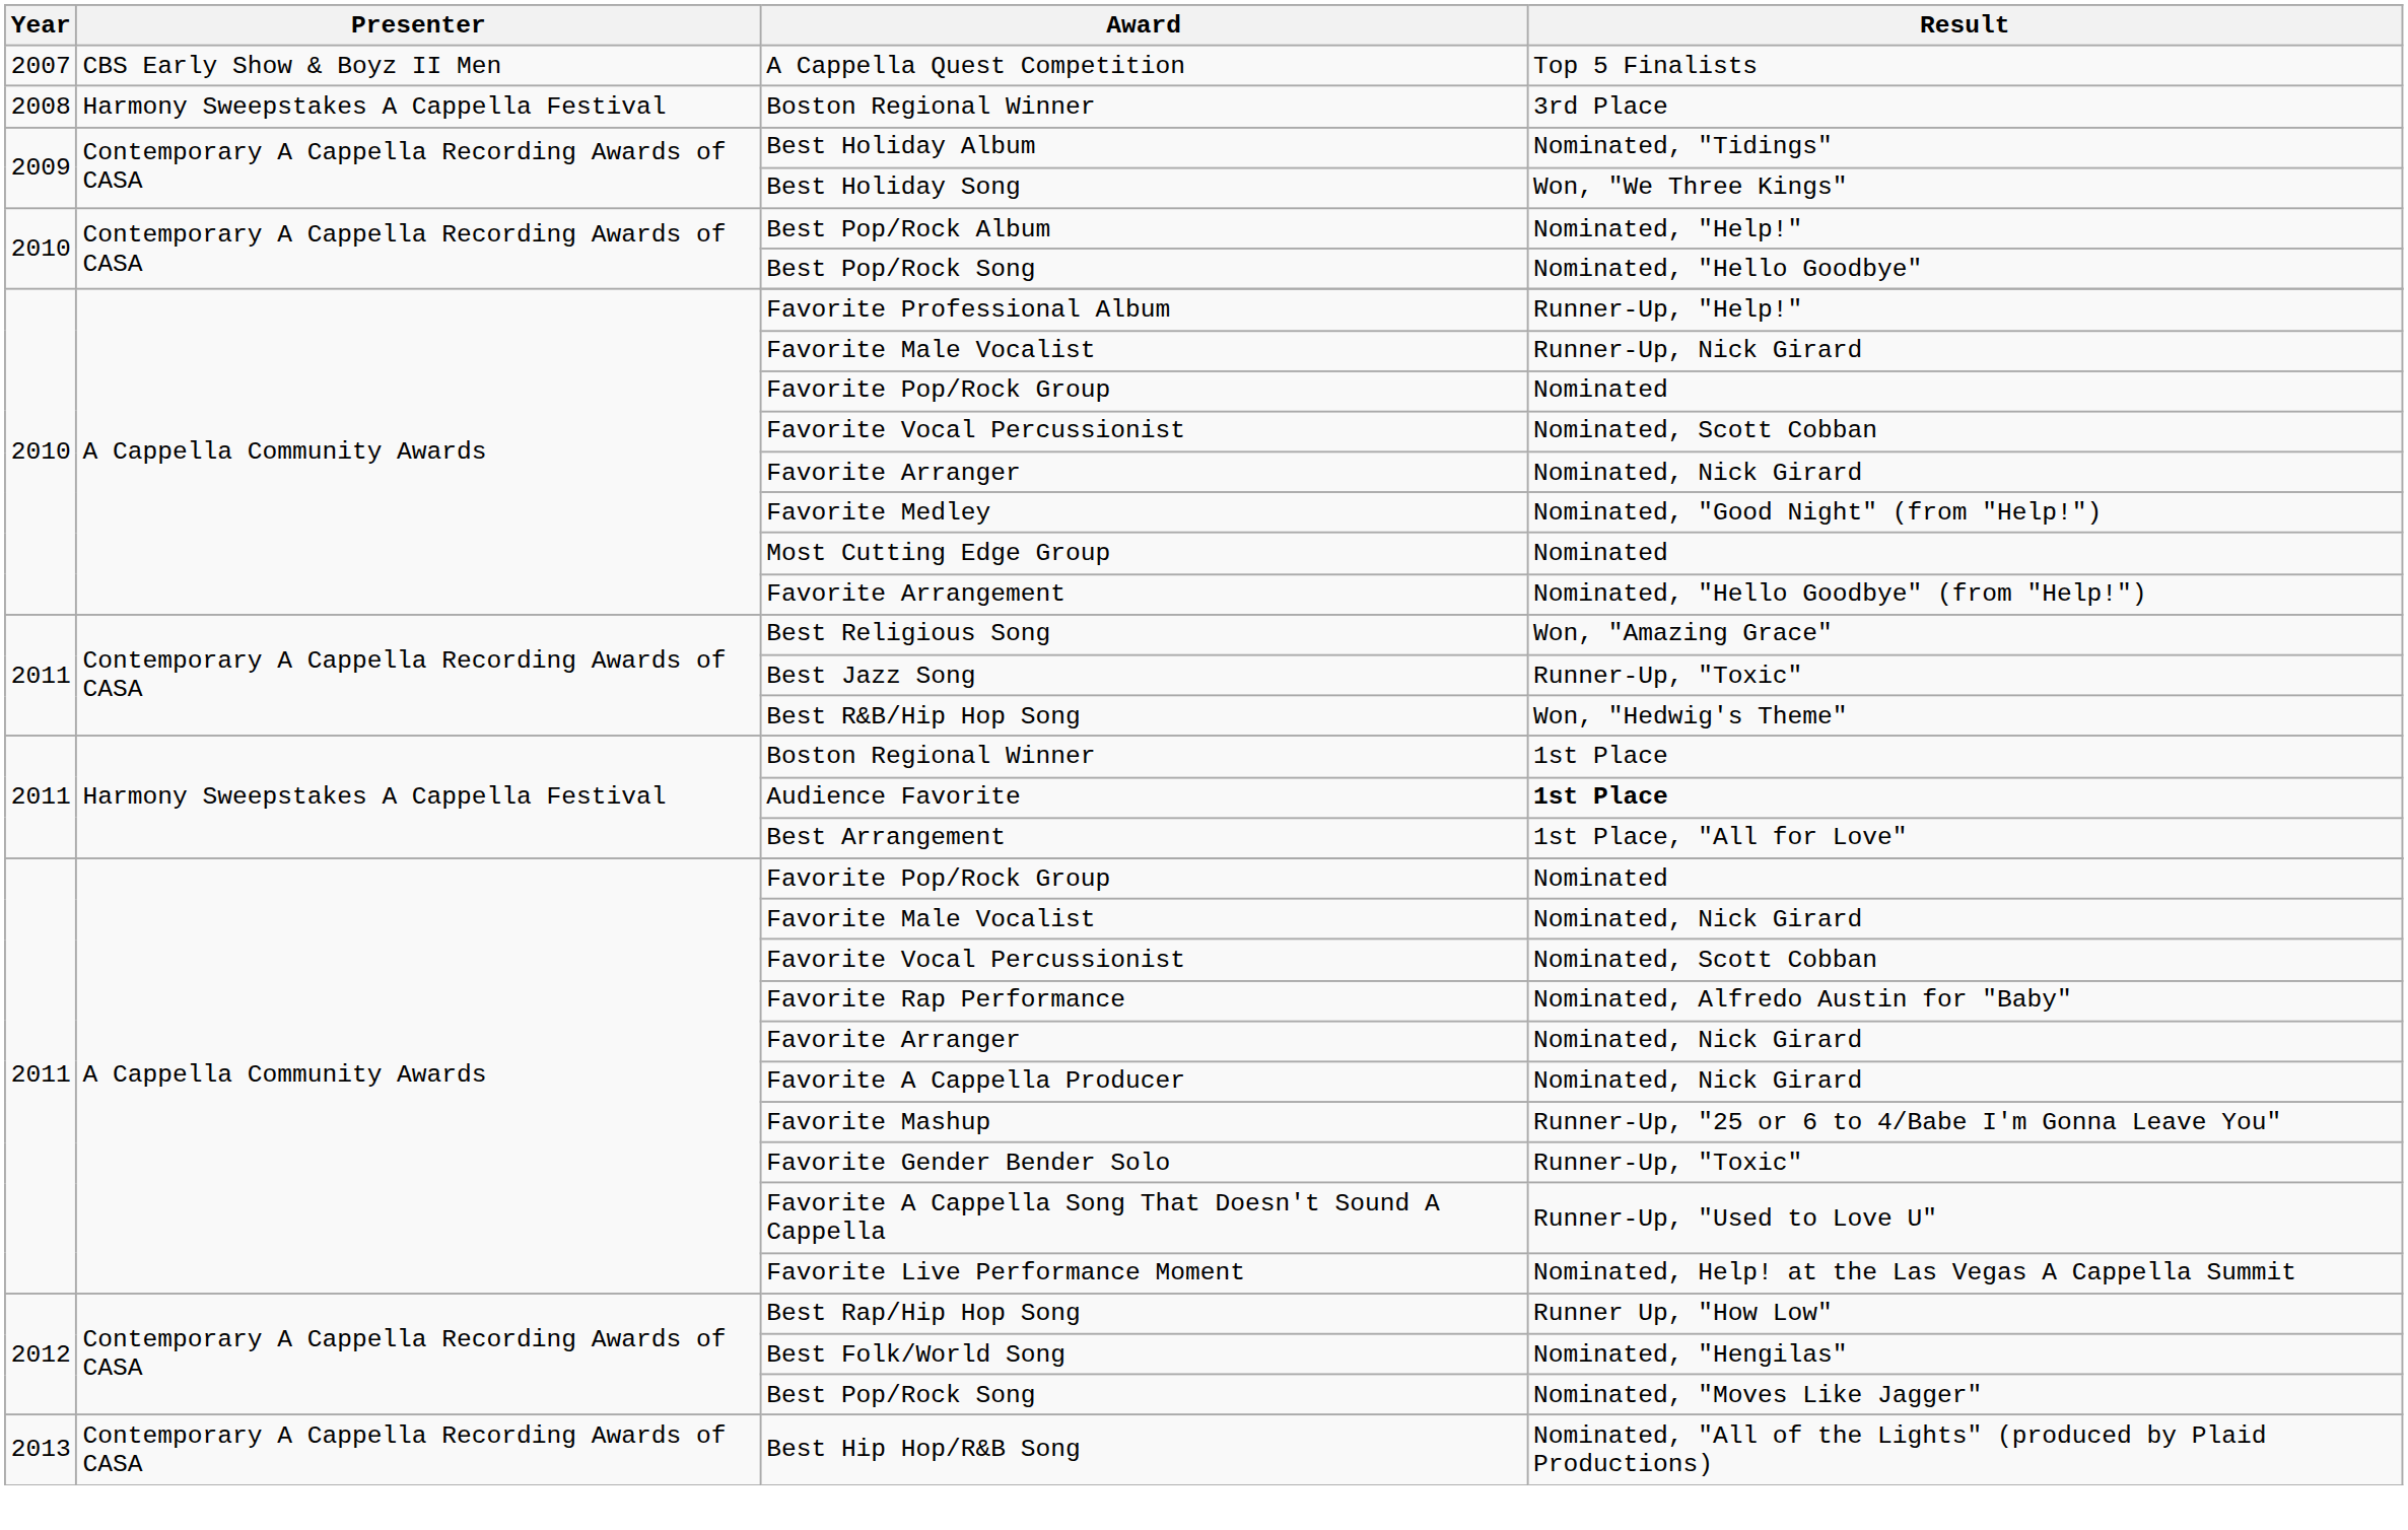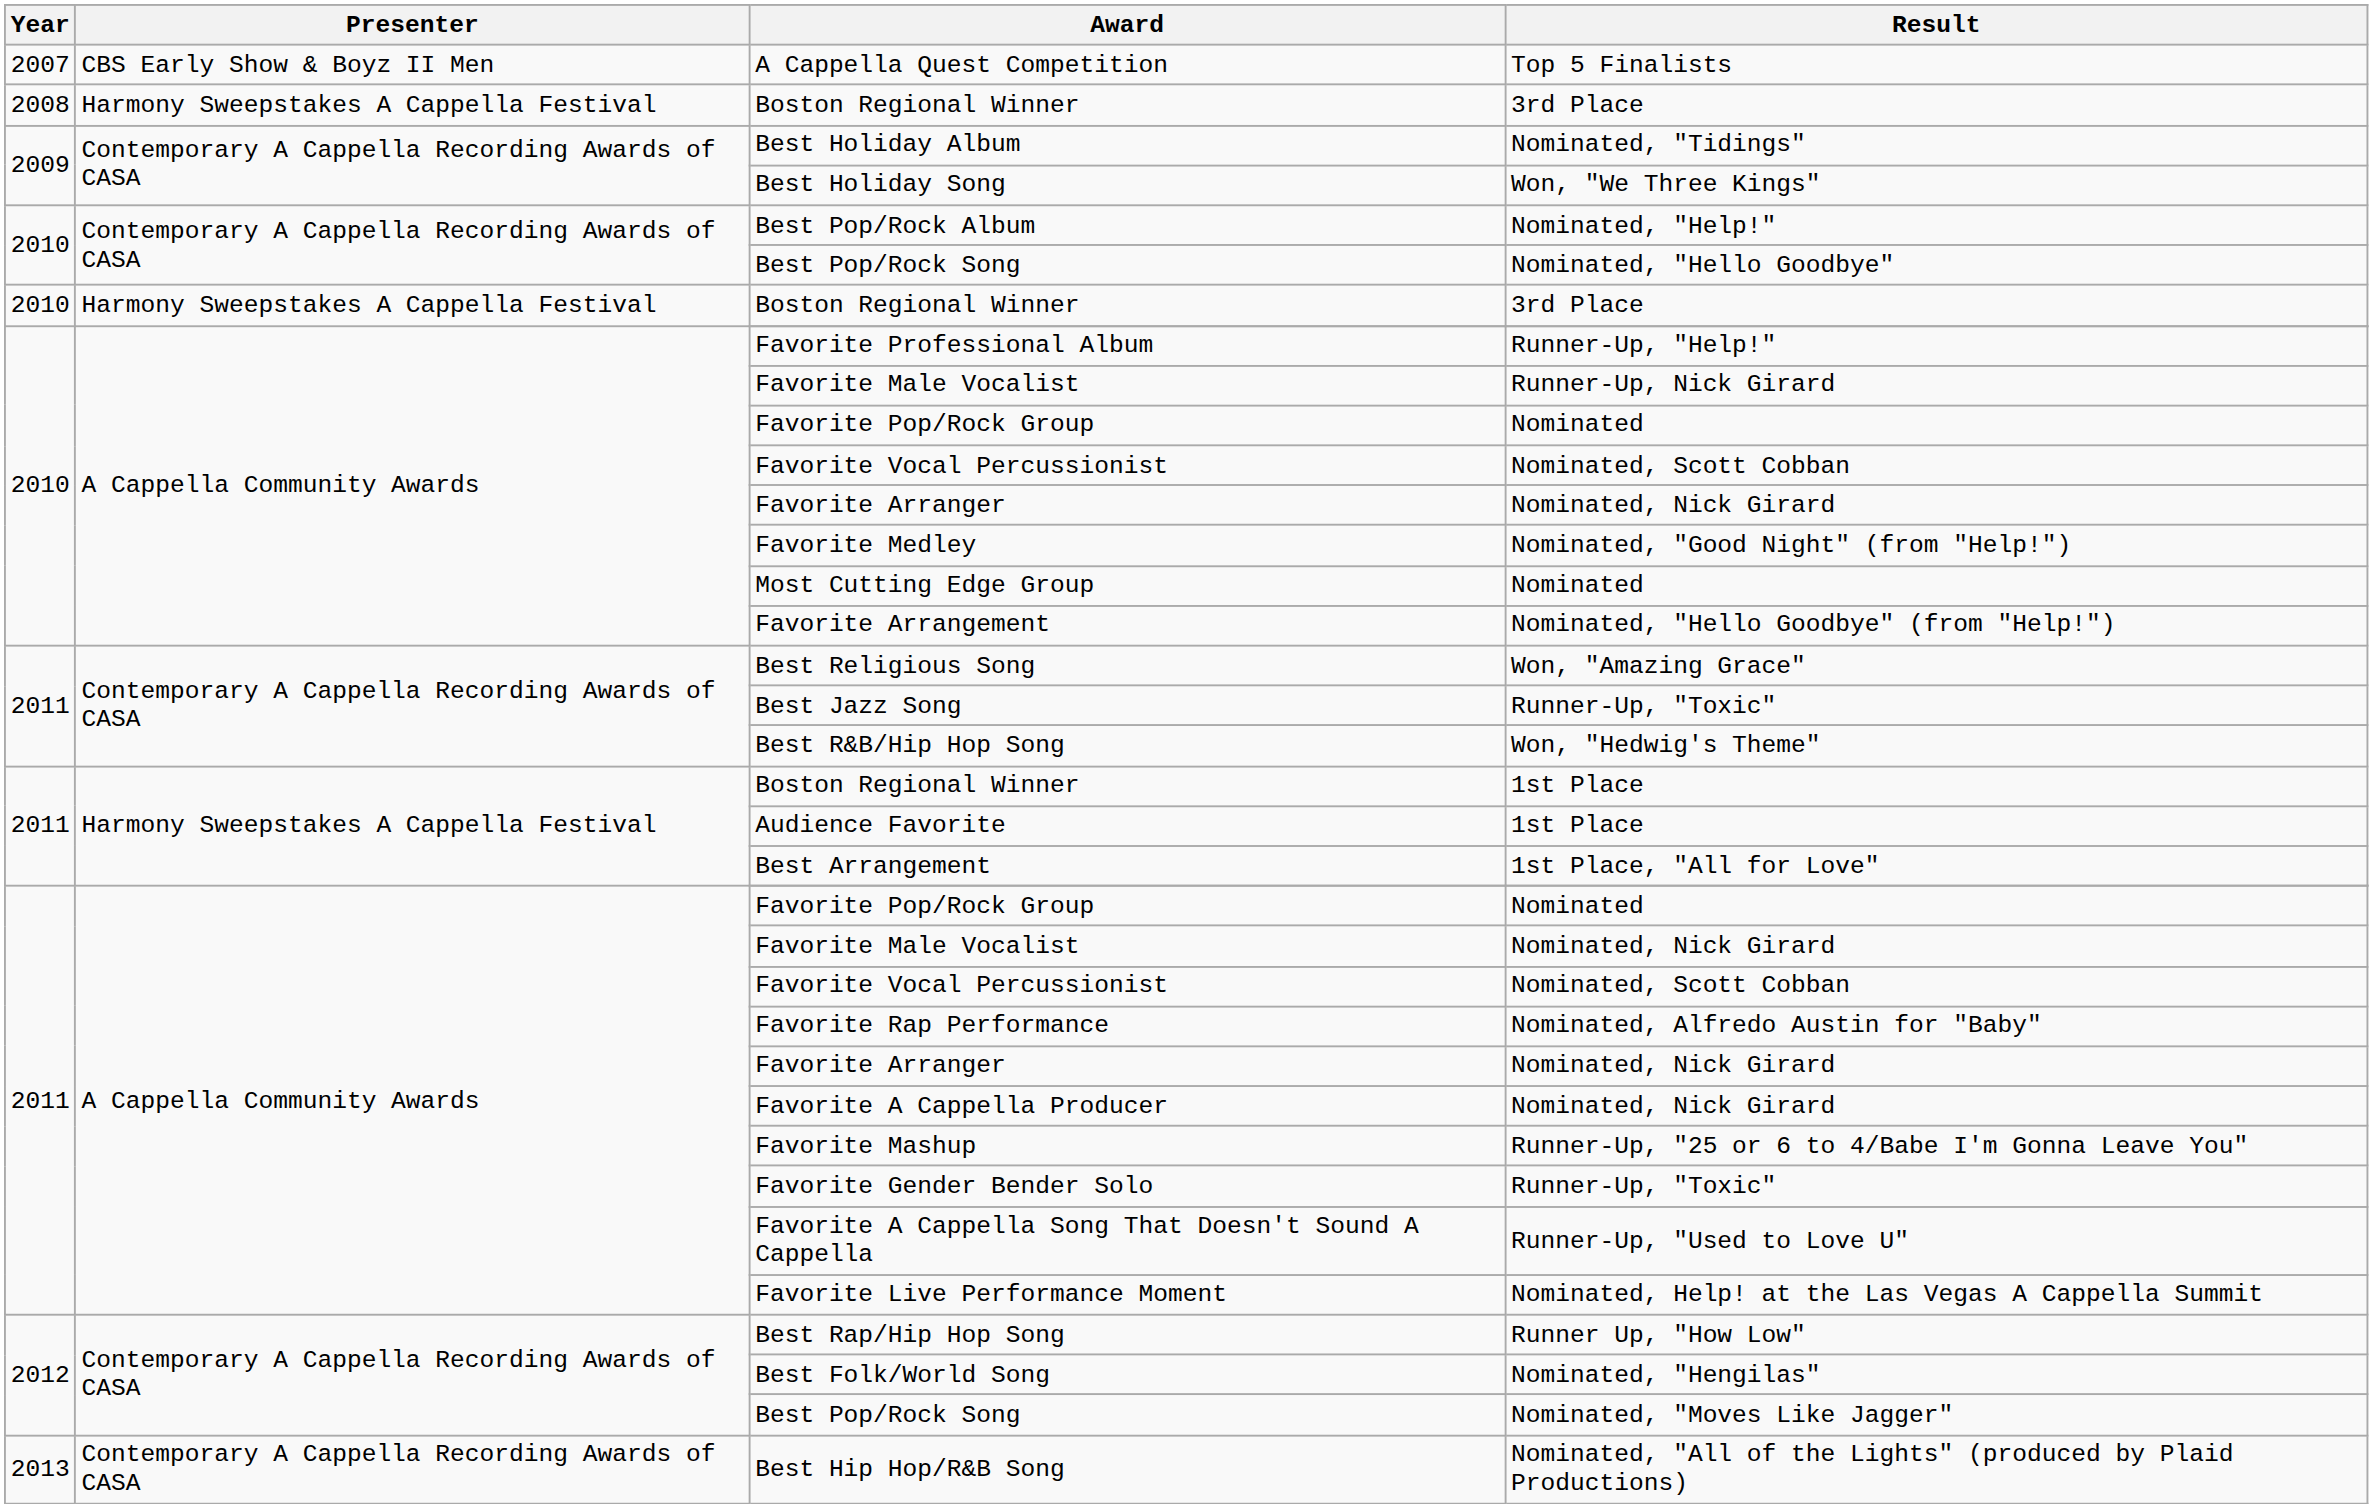+ row: 2010 | Harmony Sweepstakes A Cappella Festival | Boston Regional Winner | 3rd Place
Audience Favorite | Result: bold -> normal
